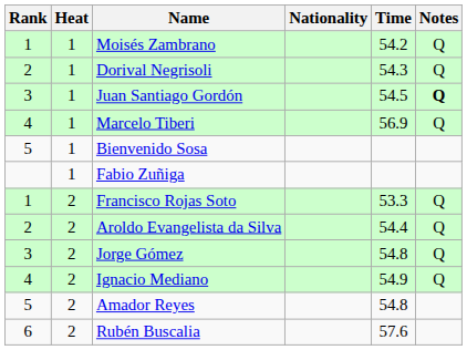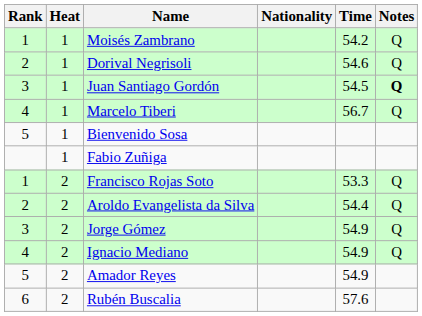Dorival Negrisoli | Time: 54.3 -> 54.6
Marcelo Tiberi | Time: 56.9 -> 56.7
Jorge Gómez | Time: 54.8 -> 54.9
Amador Reyes | Time: 54.8 -> 54.9
